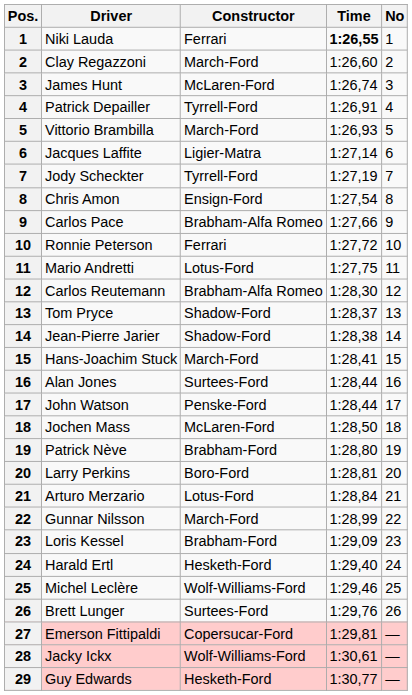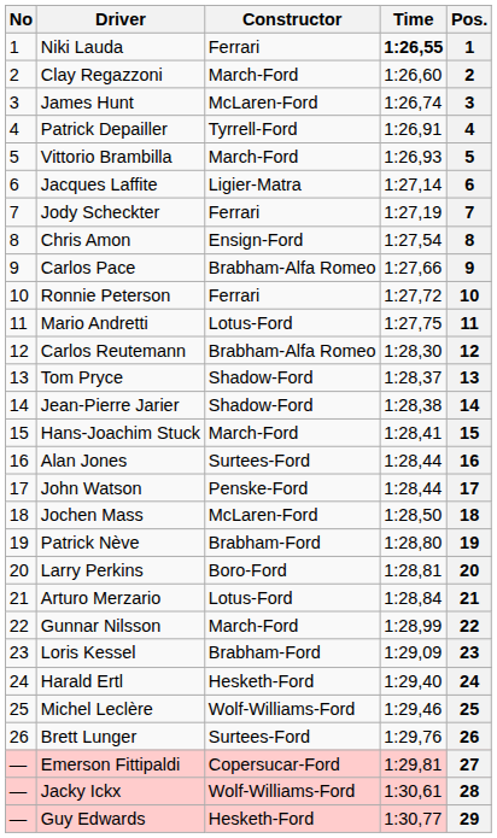columns swapped: Pos. <-> No
Jody Scheckter | Constructor: Tyrrell-Ford -> Ferrari
